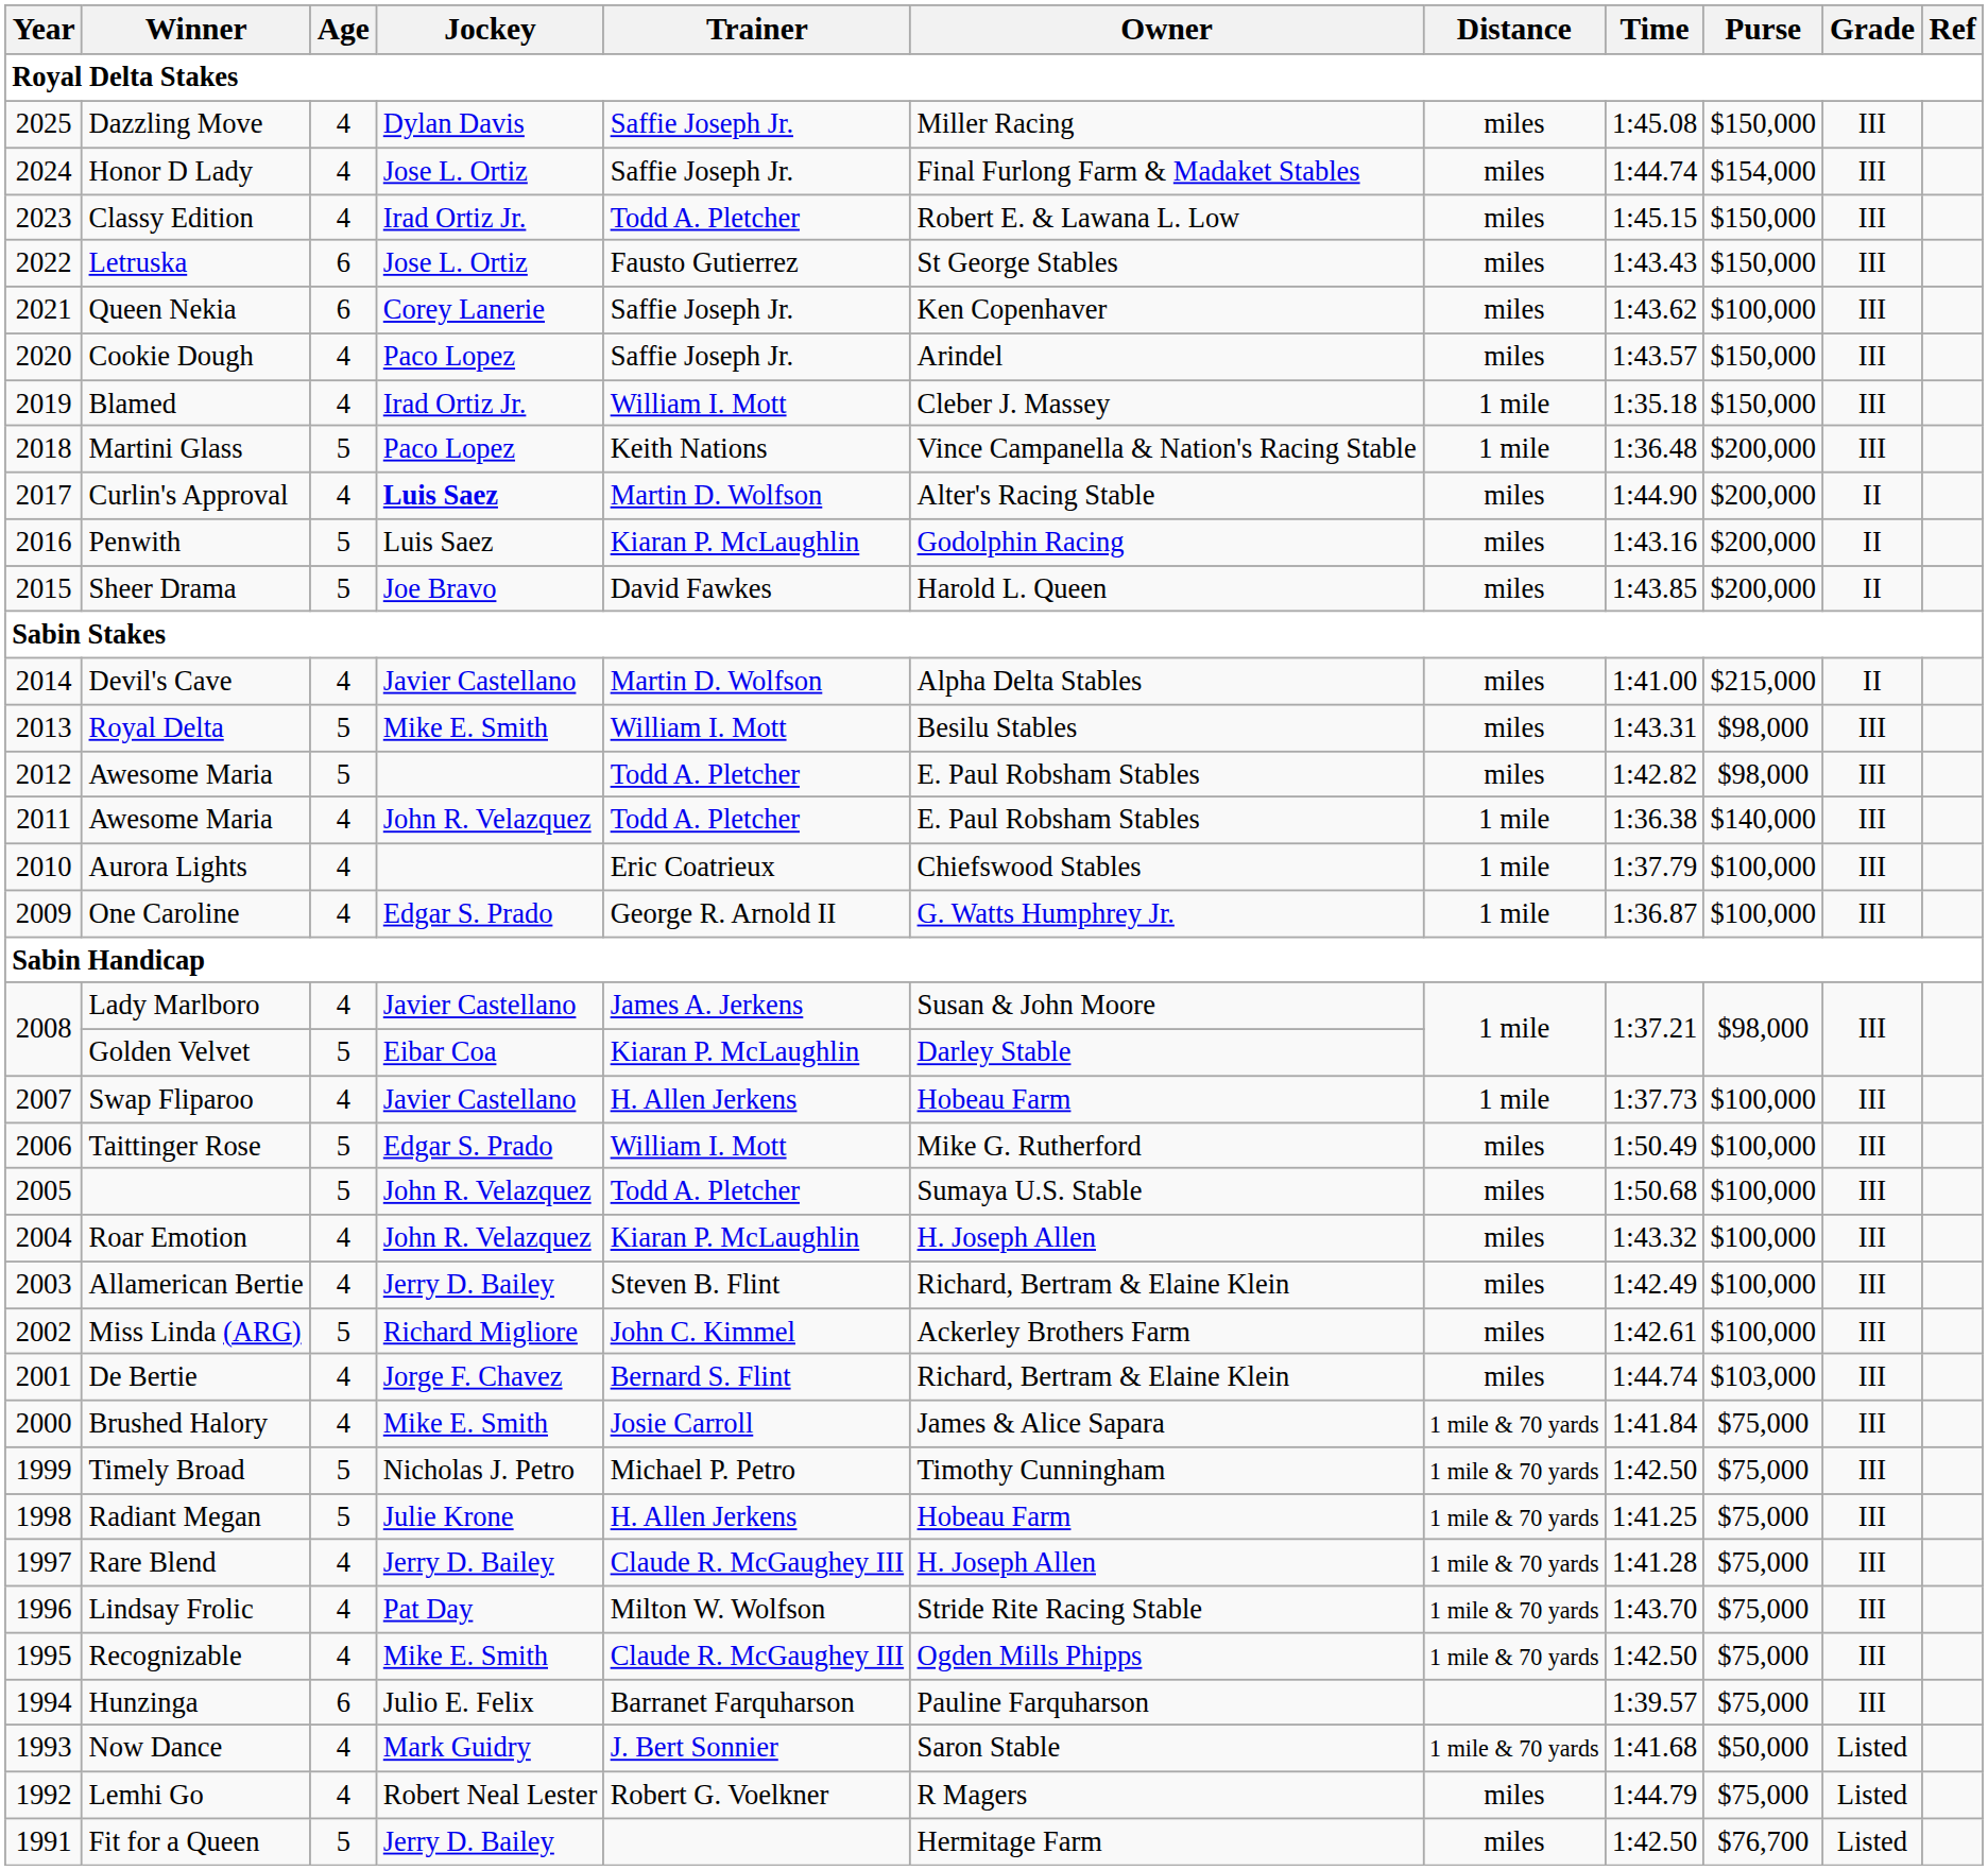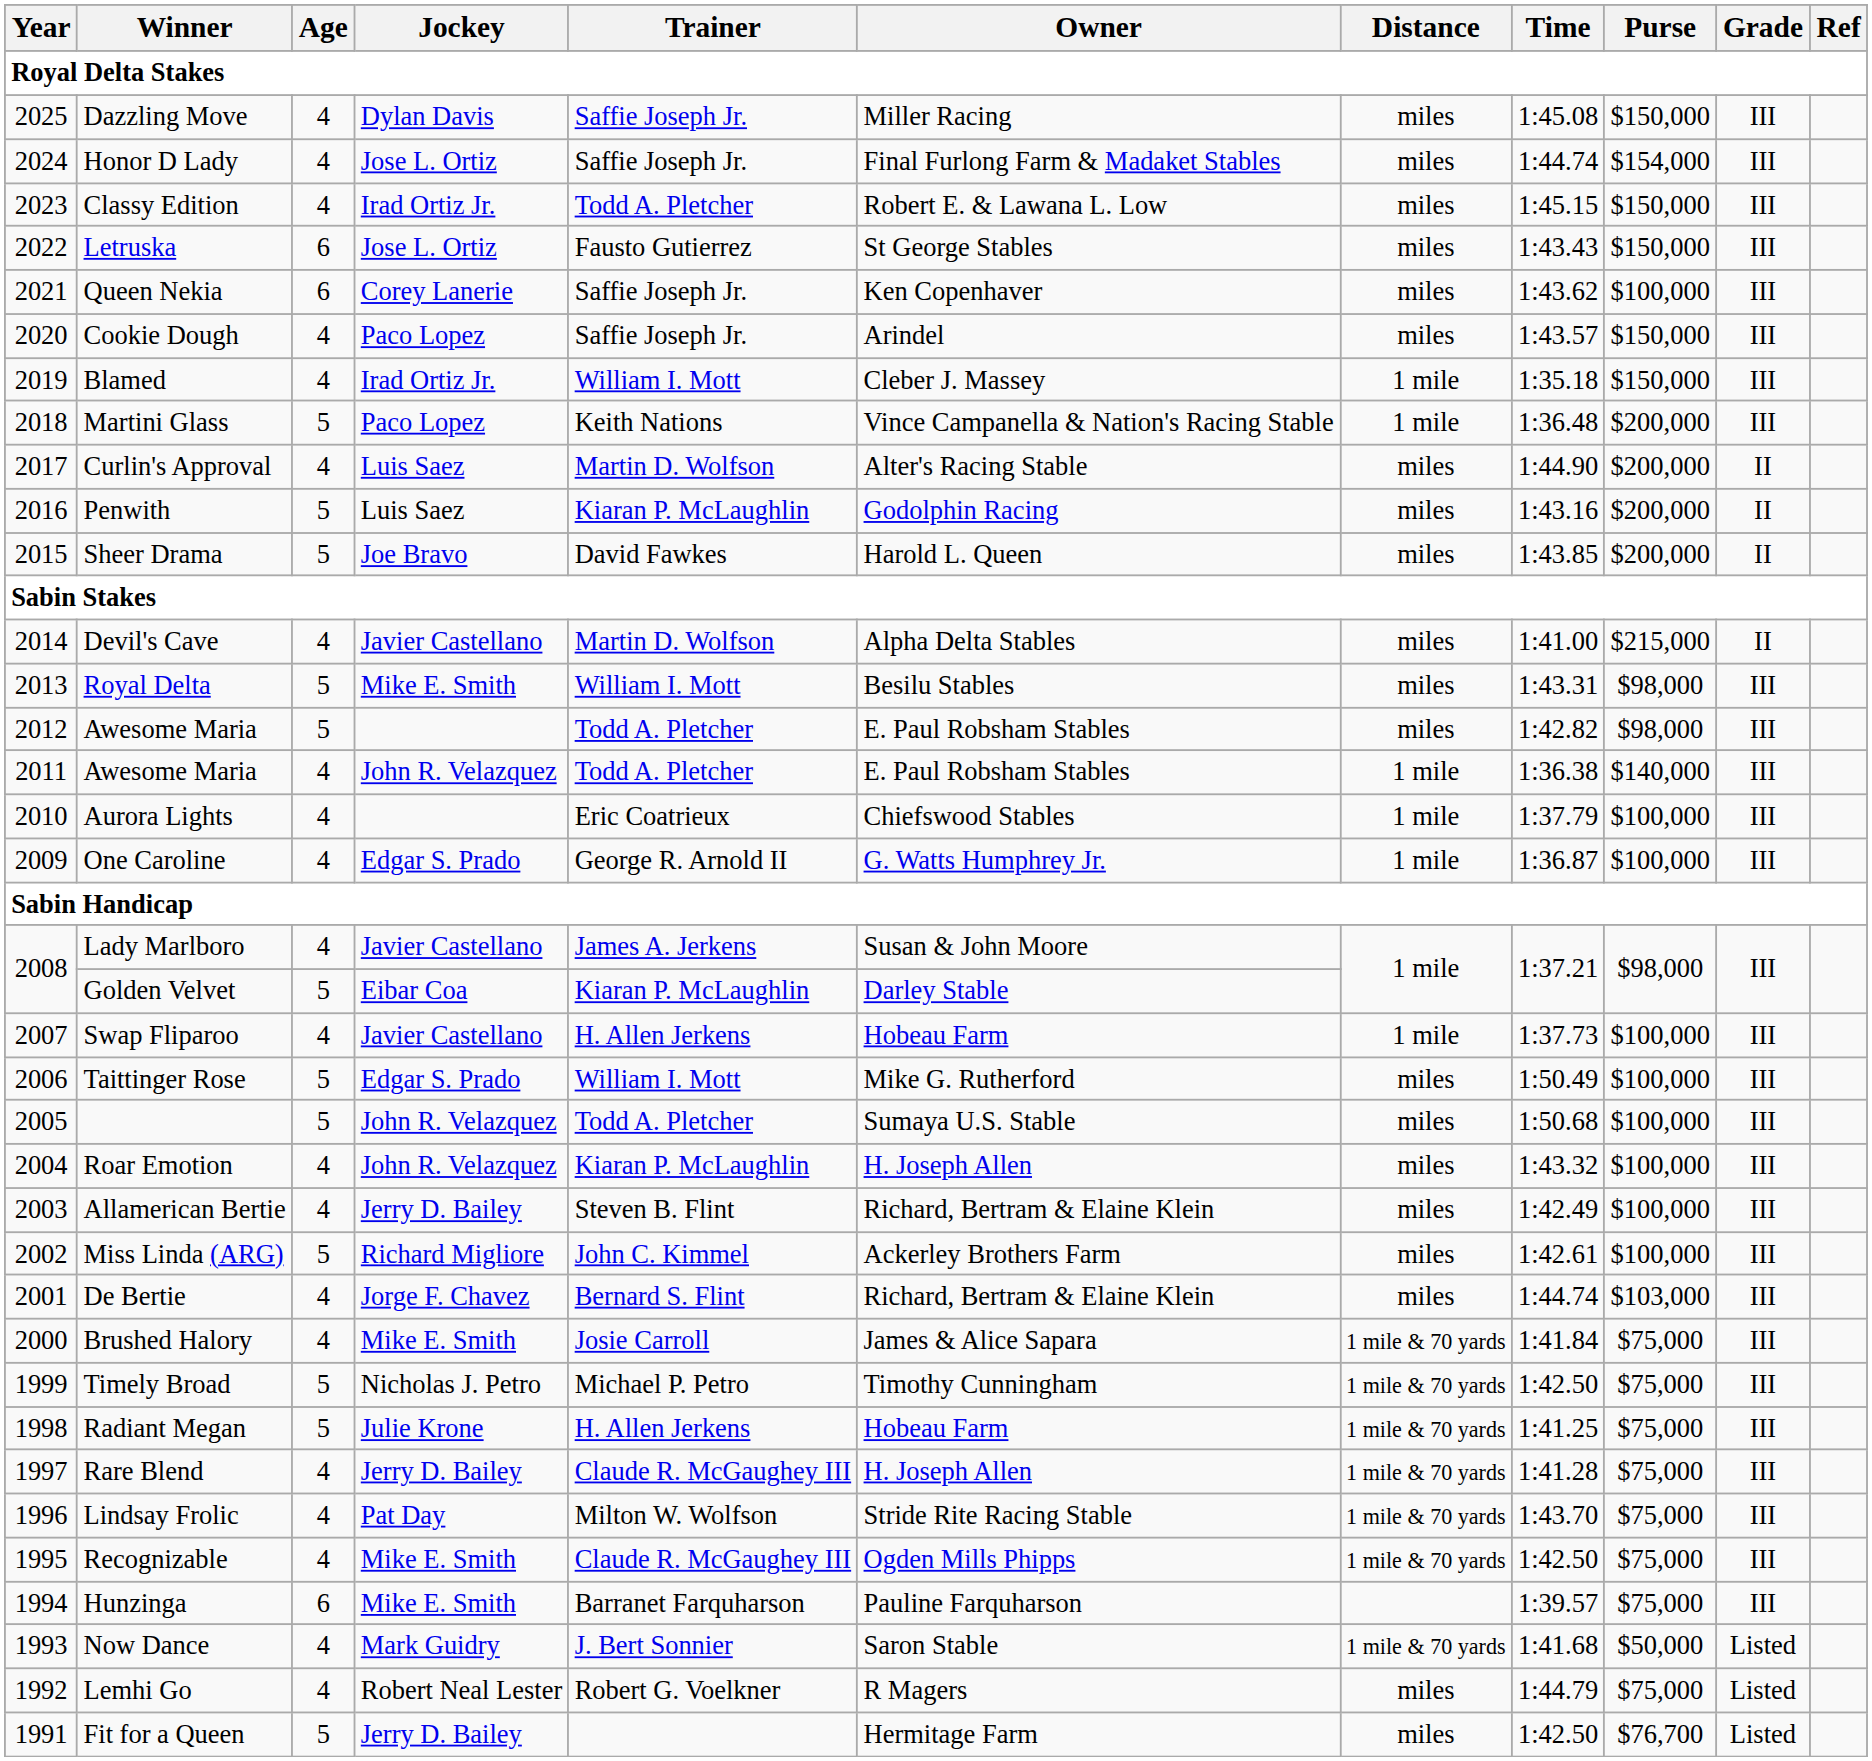Curlin's Approval | Jockey: bold -> normal
Hunzinga | Jockey: Julio E. Felix -> Mike E. Smith
